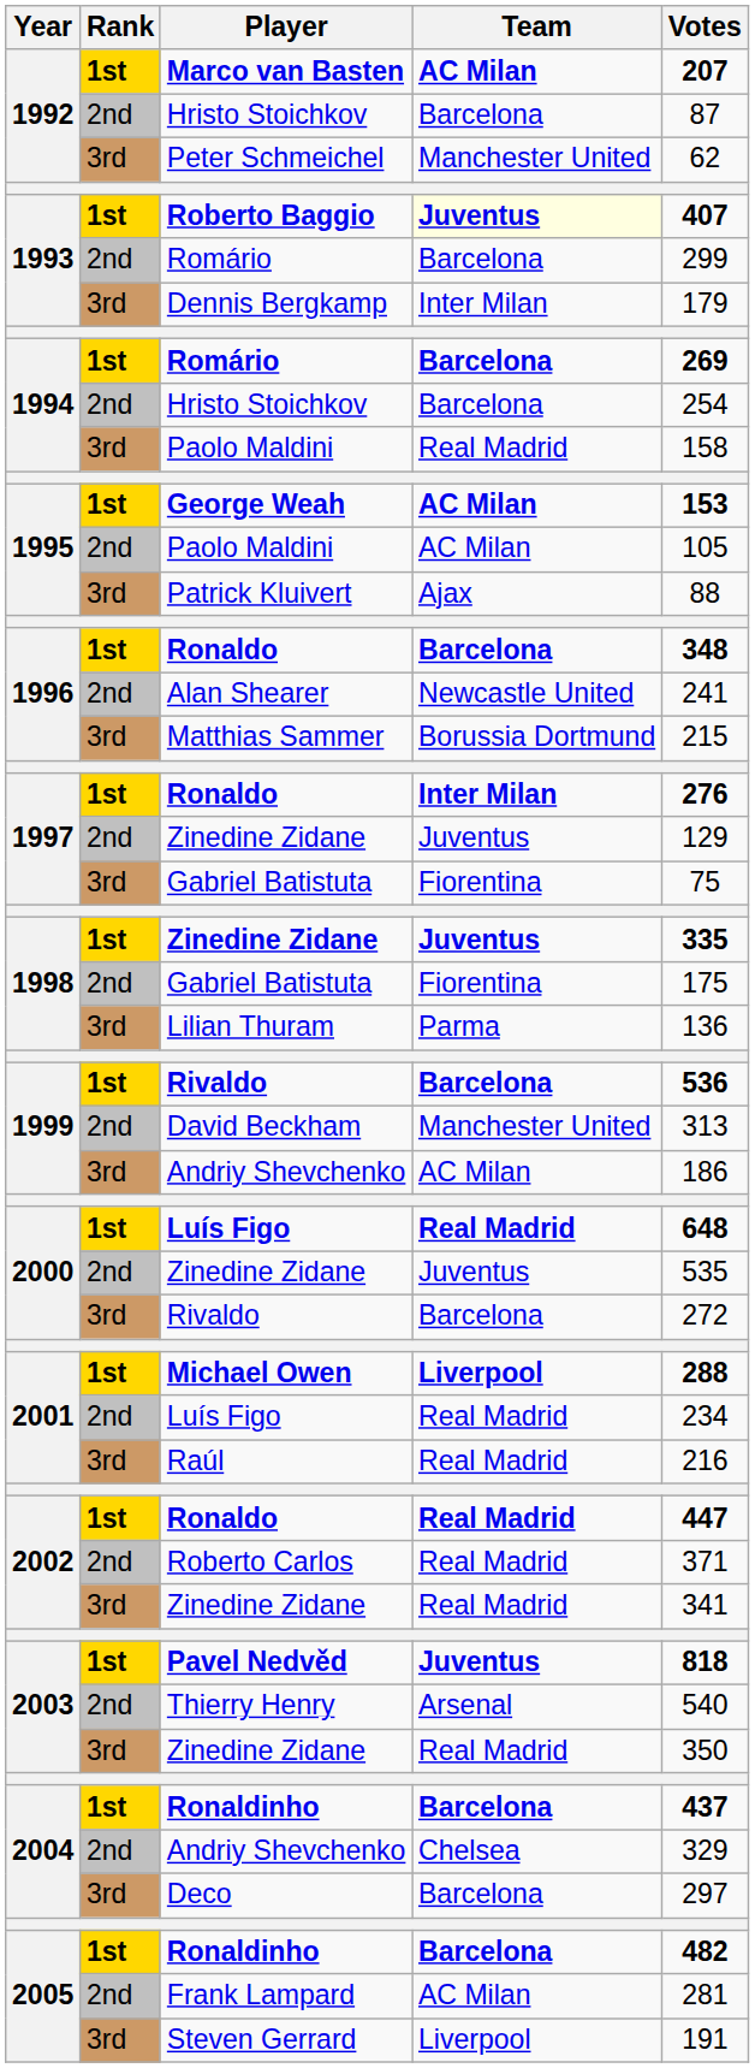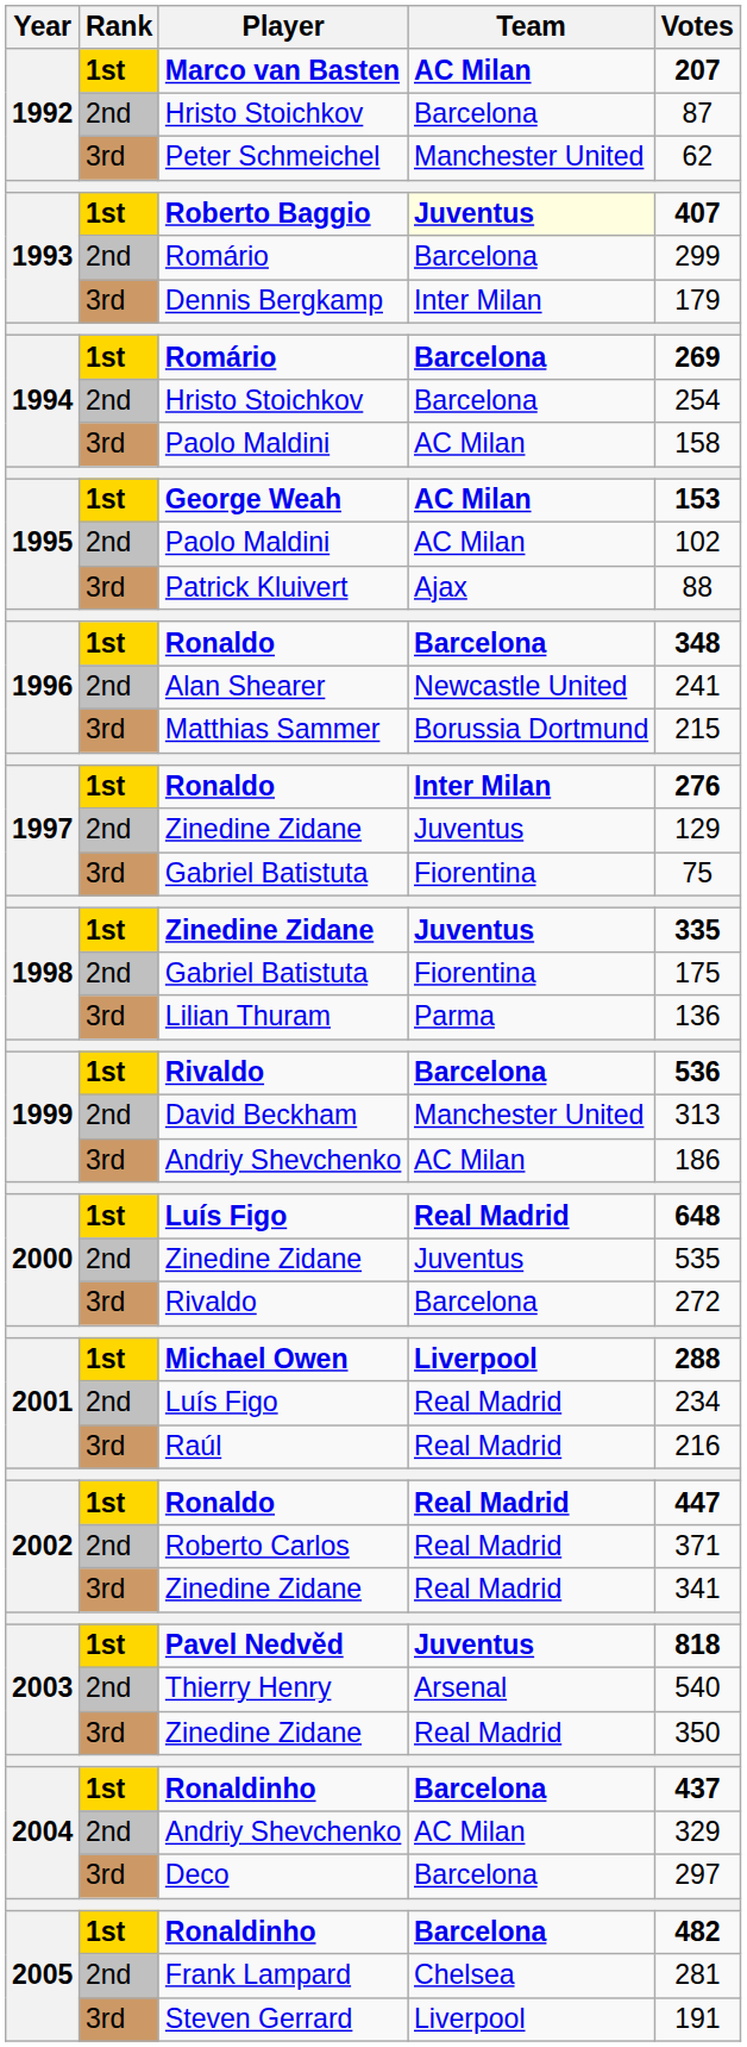1994 / Paolo Maldini | Team: Real Madrid -> AC Milan
1995 / Paolo Maldini | Votes: 105 -> 102
2004 / Andriy Shevchenko | Team: Chelsea -> AC Milan
Frank Lampard | Team: AC Milan -> Chelsea
